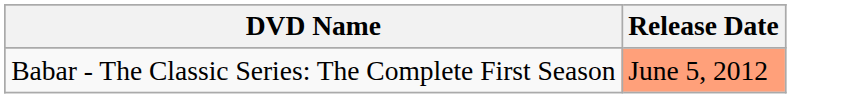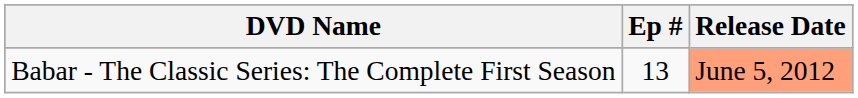+ column: Ep # | 13
